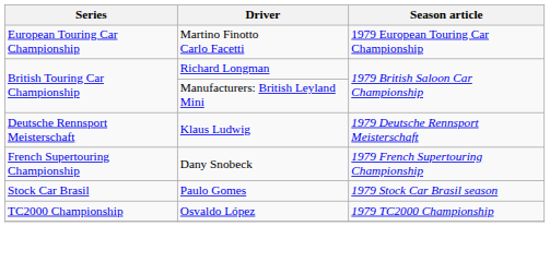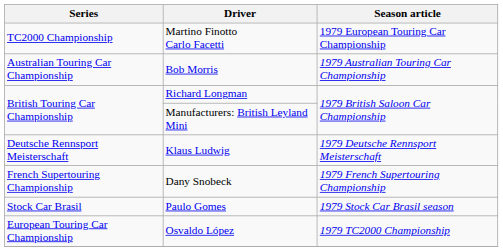Martino Finotto Carlo Facetti | Series: European Touring Car Championship -> TC2000 Championship
+ row: Australian Touring Car Championship | Bob Morris | 1979 Australian Touring Car Championship
Osvaldo López | Series: TC2000 Championship -> European Touring Car Championship
